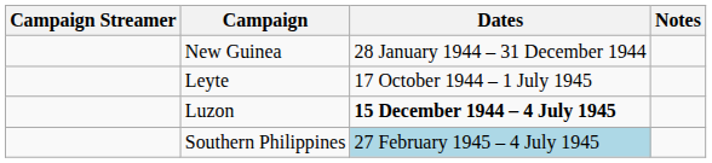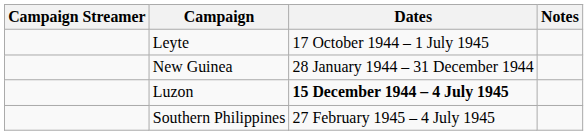rows swapped: New Guinea <-> Leyte
Southern Philippines | Dates: lightblue background -> no background
